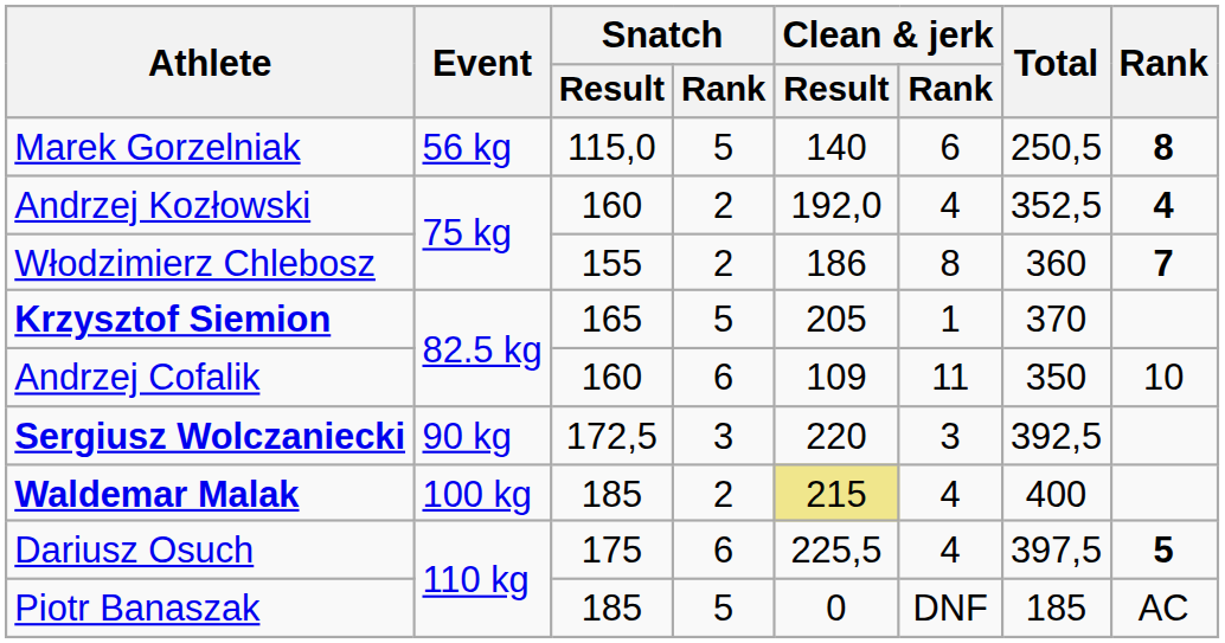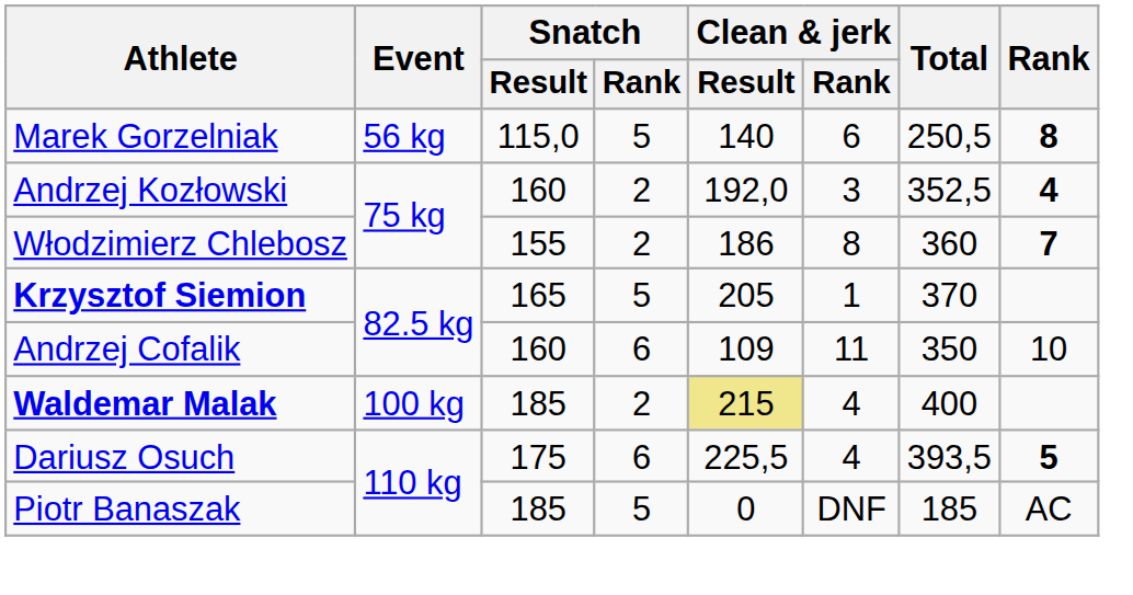Andrzej Kozłowski | Clean & jerk / Rank: 4 -> 3
- row: Sergiusz Wolczaniecki | 90 kg | 172,5 | 3 | 220 | 3 | 392,5
Dariusz Osuch | Total: 397,5 -> 393,5
